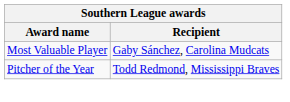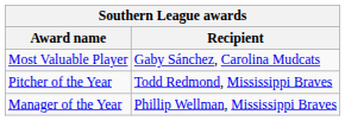+ row: Manager of the Year | Phillip Wellman, Mississippi Braves
